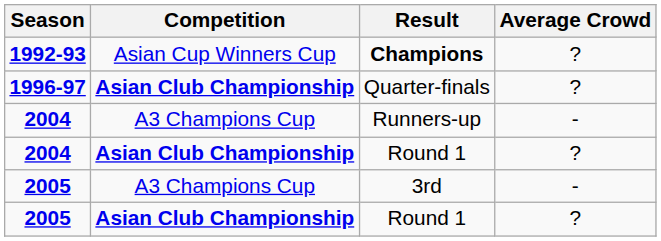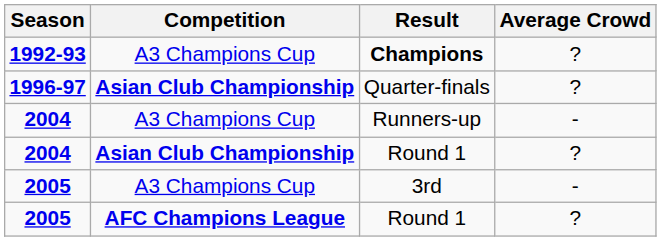Champions | Competition: Asian Cup Winners Cup -> A3 Champions Cup
2005 / Round 1 | Competition: Asian Club Championship -> AFC Champions League
